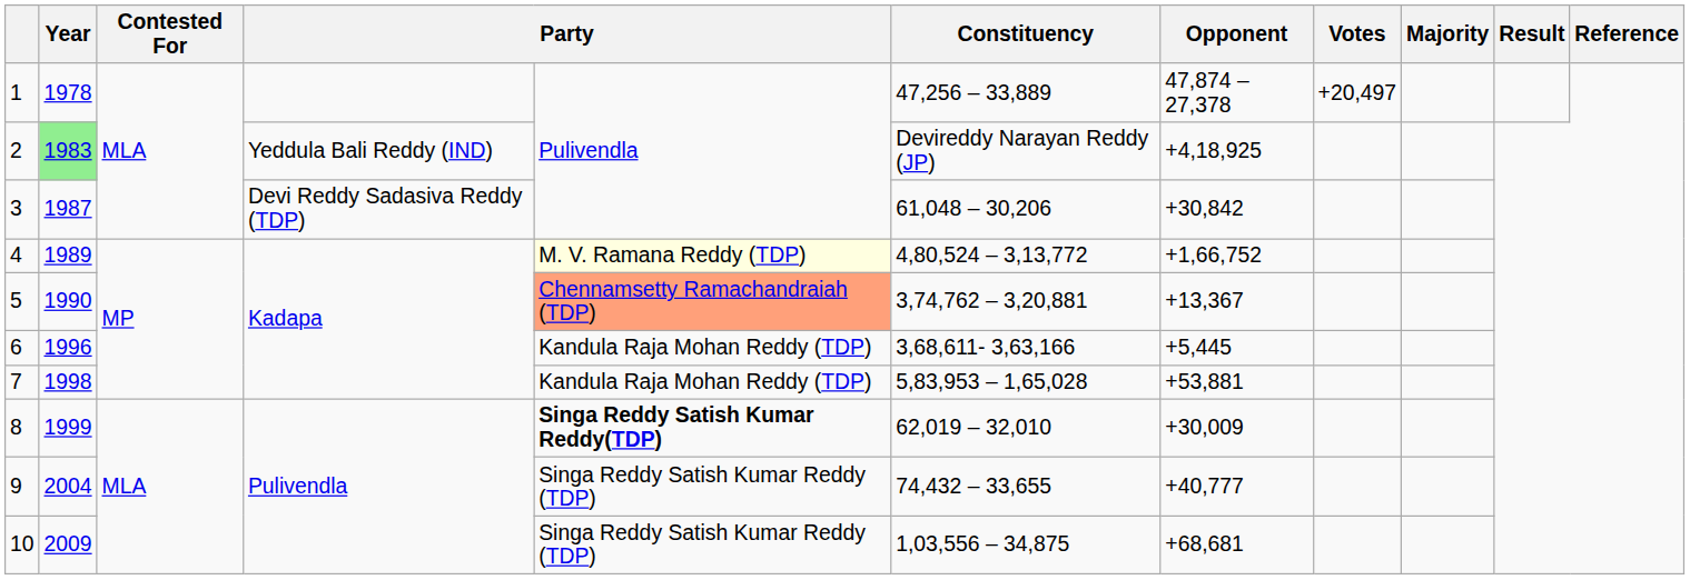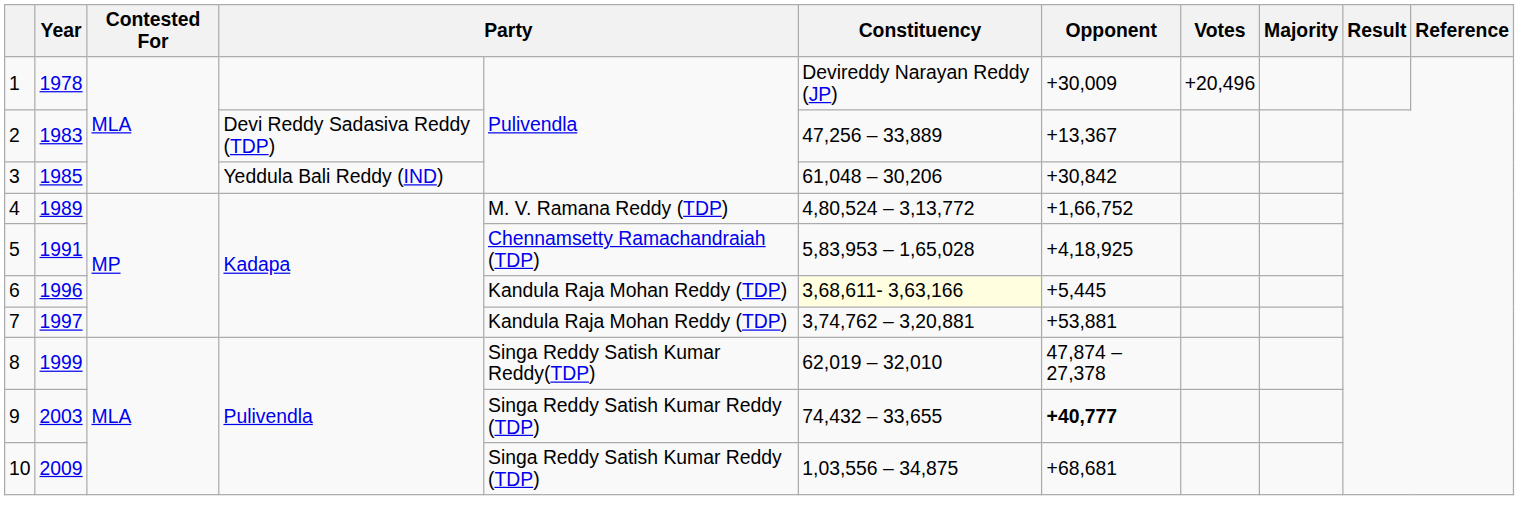1 | Constituency: 47,256 – 33,889 -> Devireddy Narayan Reddy (JP)
1 | Opponent: 47,874 – 27,378 -> +30,009
1 | Votes: +20,497 -> +20,496
2 | Year: lightgreen background -> no background
2 | column 4: Yeddula Bali Reddy (IND) -> Devi Reddy Sadasiva Reddy (TDP)
2 | Constituency: Devireddy Narayan Reddy (JP) -> 47,256 – 33,889
2 | Opponent: +4,18,925 -> +13,367
3 | Year: 1987 -> 1985
3 | column 4: Devi Reddy Sadasiva Reddy (TDP) -> Yeddula Bali Reddy (IND)
4 | column 5: lightyellow background -> no background
5 | Year: 1990 -> 1991
5 | column 5: lightsalmon background -> no background
5 | Constituency: 3,74,762 – 3,20,881 -> 5,83,953 – 1,65,028
5 | Opponent: +13,367 -> +4,18,925
6 | Constituency: no background -> lightyellow background
7 | Year: 1998 -> 1997
7 | Constituency: 5,83,953 – 1,65,028 -> 3,74,762 – 3,20,881
8 | column 5: bold -> normal
8 | Opponent: +30,009 -> 47,874 – 27,378
9 | Year: 2004 -> 2003
9 | Opponent: normal -> bold
